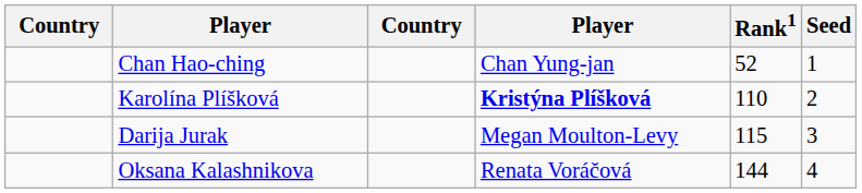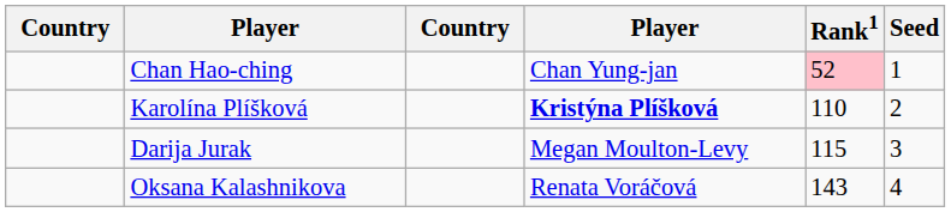Chan Hao-ching | Rank1: no background -> pink background
Oksana Kalashnikova | Rank1: 144 -> 143
